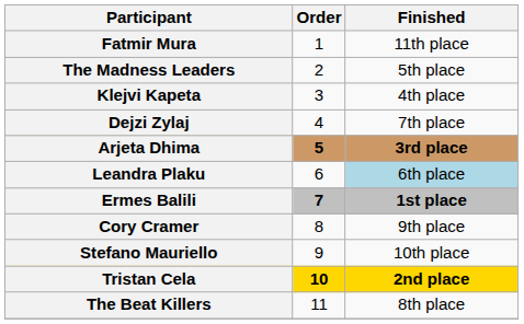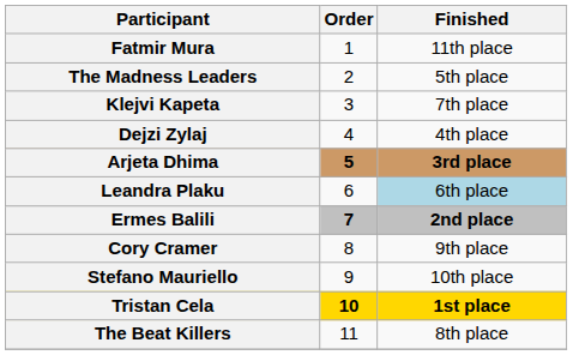Klejvi Kapeta | Finished: 4th place -> 7th place
Dejzi Zylaj | Finished: 7th place -> 4th place
Ermes Balili | Finished: 1st place -> 2nd place
Tristan Cela | Finished: 2nd place -> 1st place
